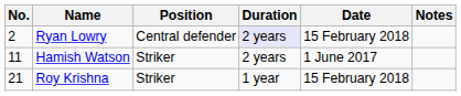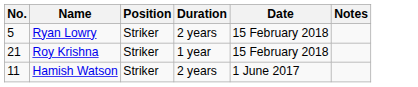Ryan Lowry | No.: 2 -> 5
Ryan Lowry | Position: Central defender -> Striker
Ryan Lowry | Duration: lavender background -> no background
rows swapped: Hamish Watson <-> Roy Krishna
